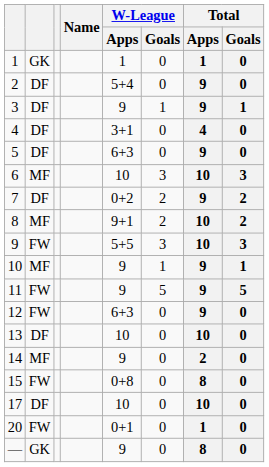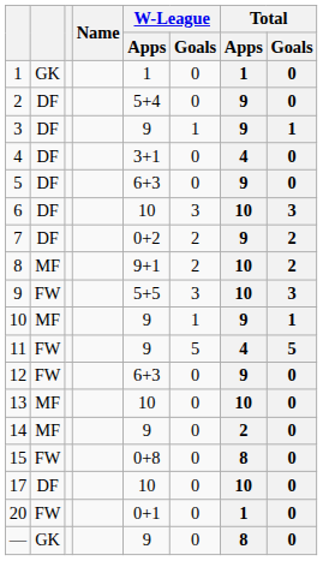6 | column 2: MF -> DF
11 | Total / Apps: 9 -> 4
13 | column 2: DF -> MF
